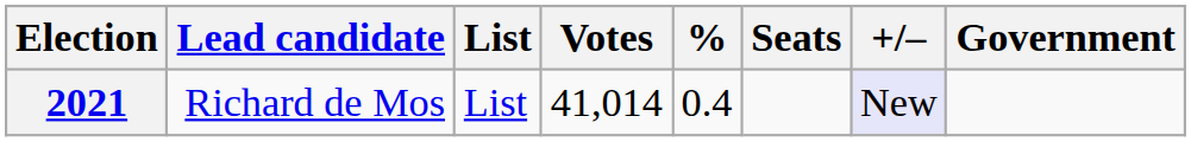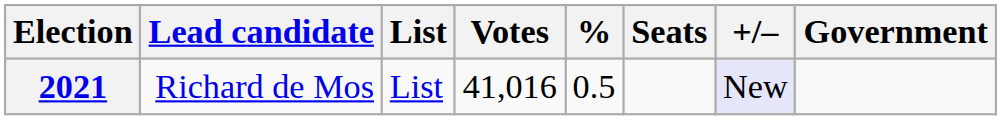2021 | Votes: 41,014 -> 41,016
2021 | %: 0.4 -> 0.5
